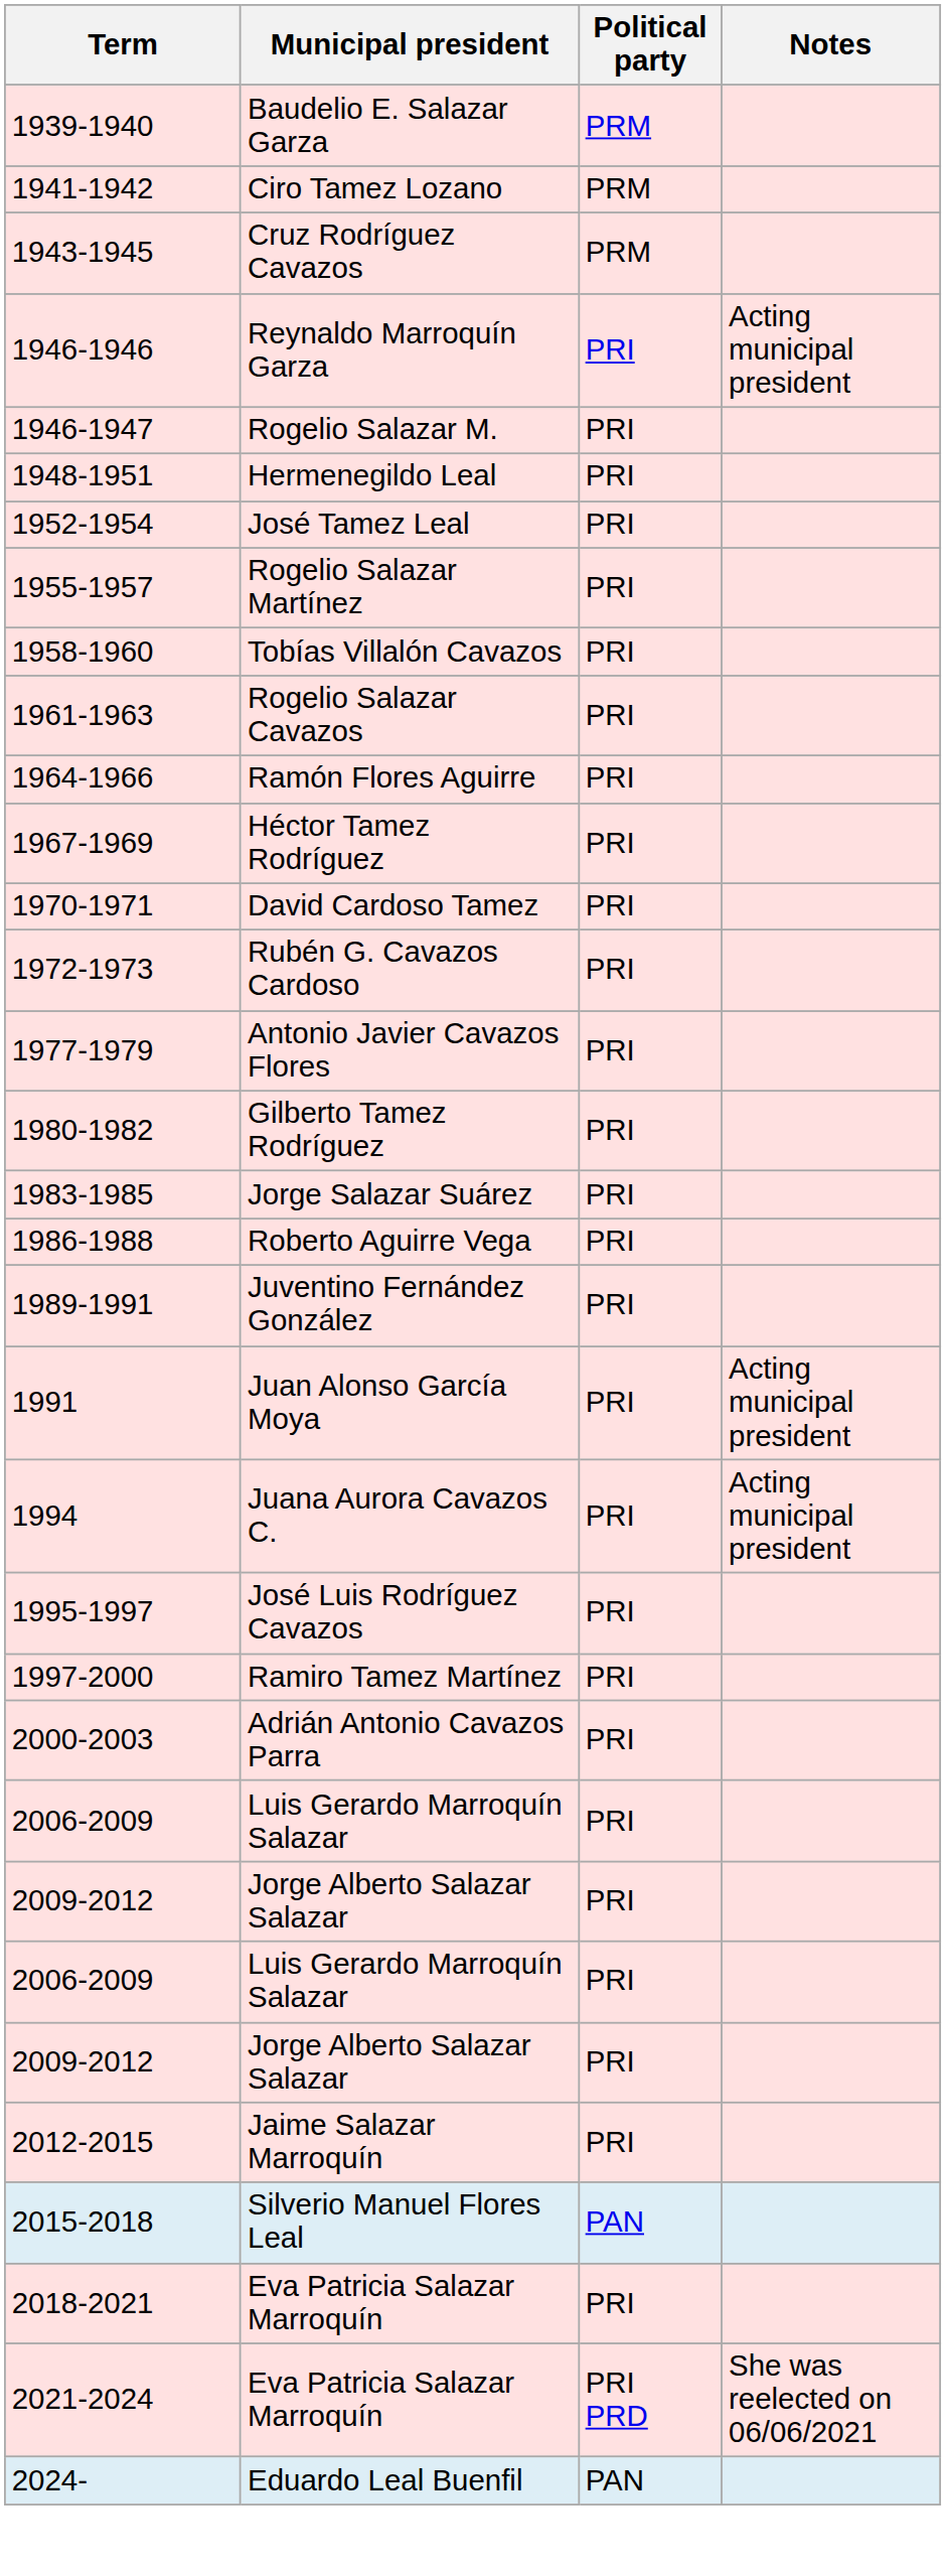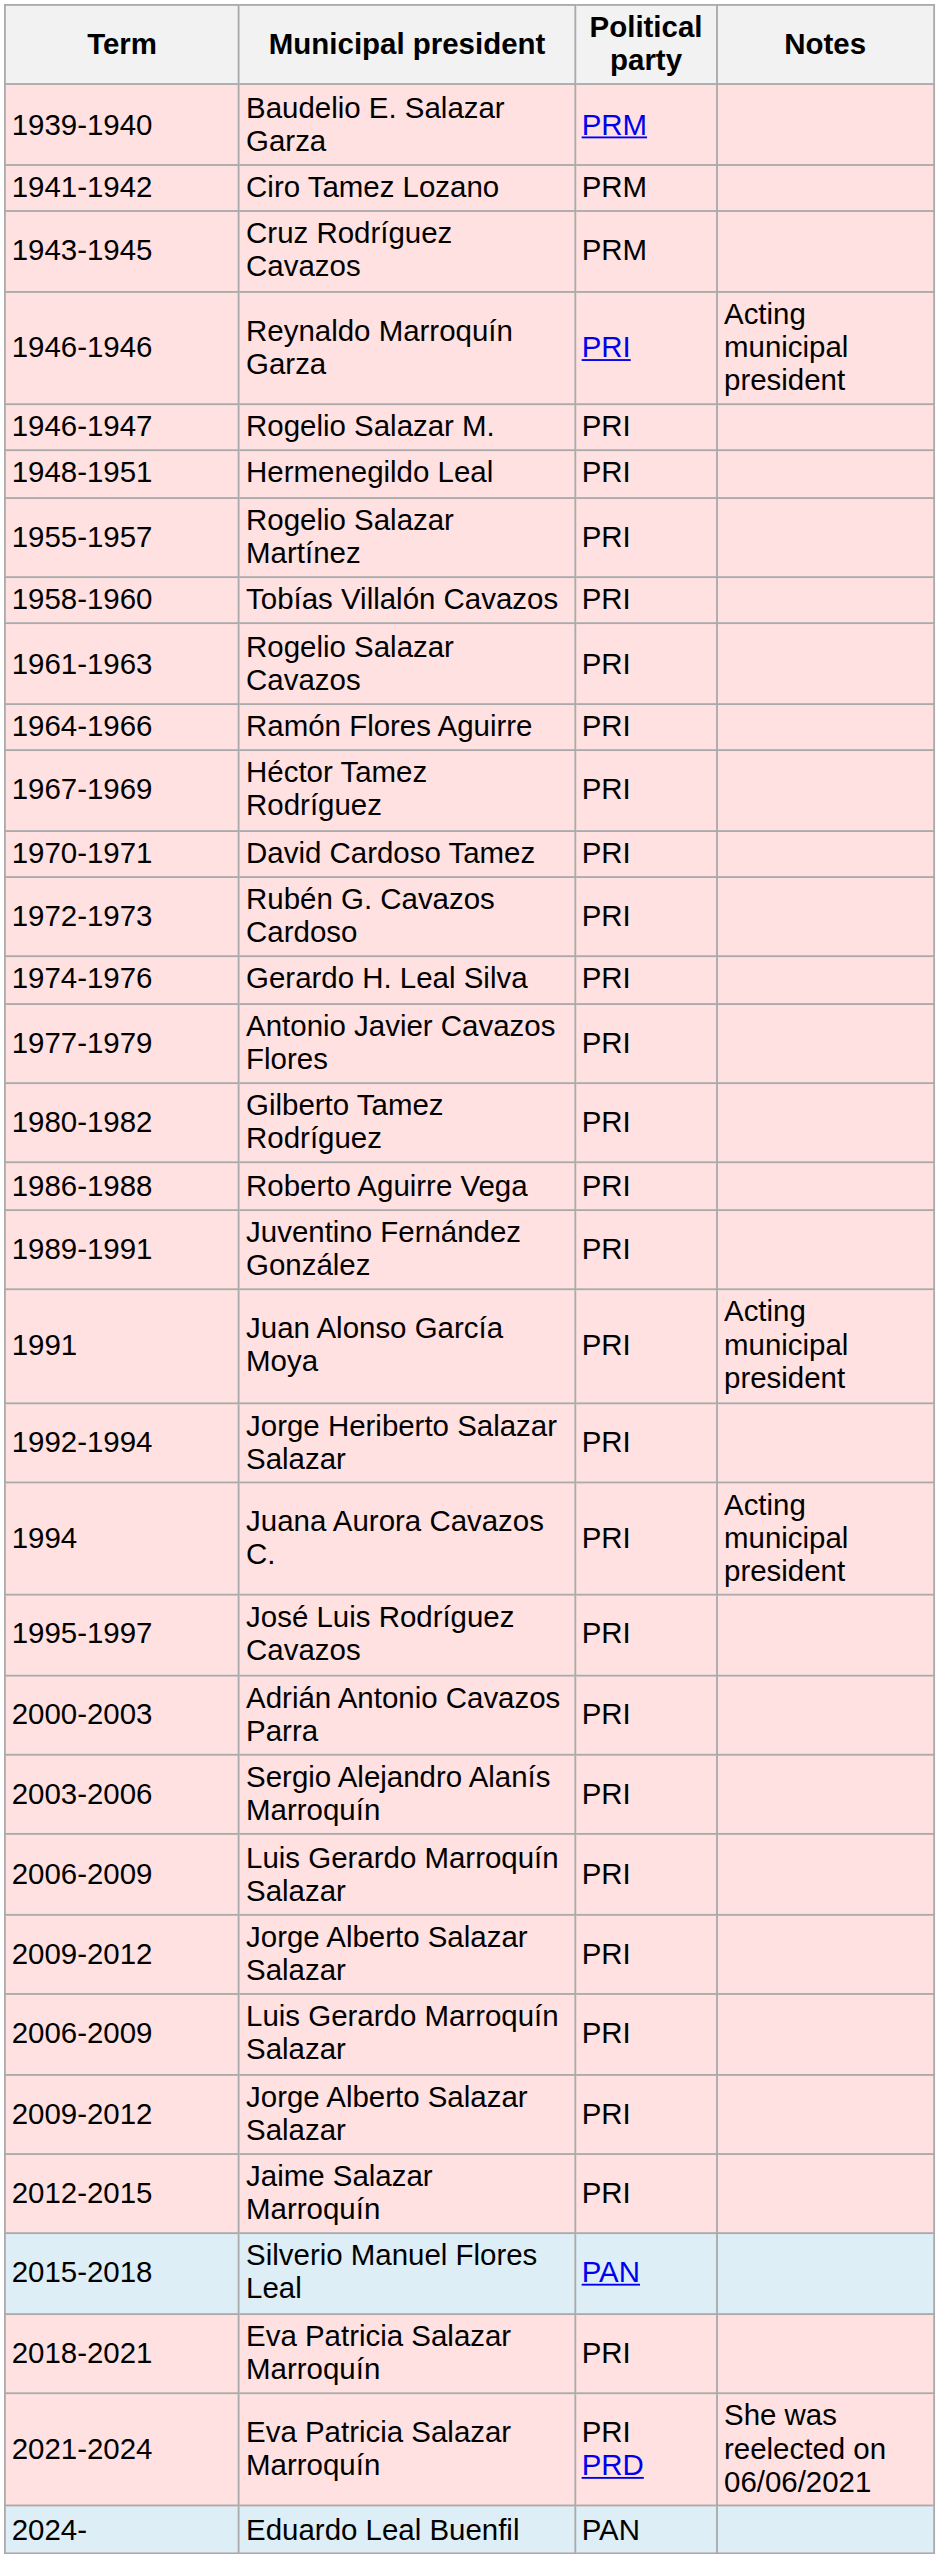- row: 1952-1954 | José Tamez Leal | PRI
+ row: 1974-1976 | Gerardo H. Leal Silva | PRI
- row: 1983-1985 | Jorge Salazar Suárez | PRI
+ row: 1992-1994 | Jorge Heriberto Salazar Salazar | PRI
- row: 1997-2000 | Ramiro Tamez Martínez | PRI
+ row: 2003-2006 | Sergio Alejandro Alanís Marroquín | PRI
